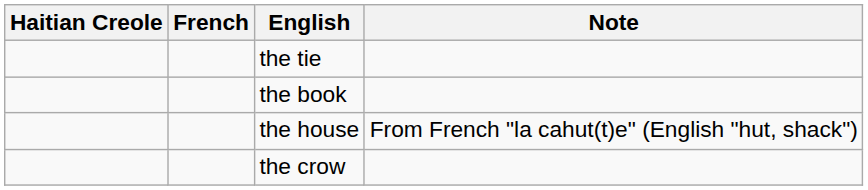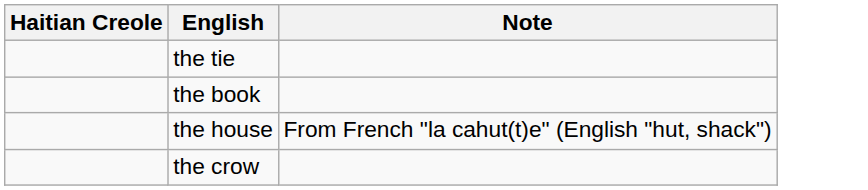- column: French
